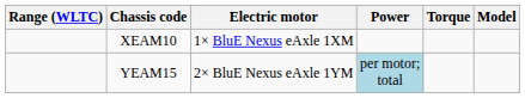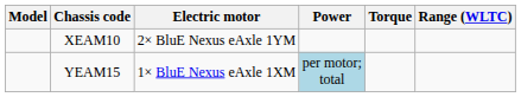columns swapped: Model <-> Range (WLTC)
XEAM10 | Electric motor: 1× BluE Nexus eAxle 1XM -> 2× BluE Nexus eAxle 1YM
YEAM15 | Electric motor: 2× BluE Nexus eAxle 1YM -> 1× BluE Nexus eAxle 1XM
